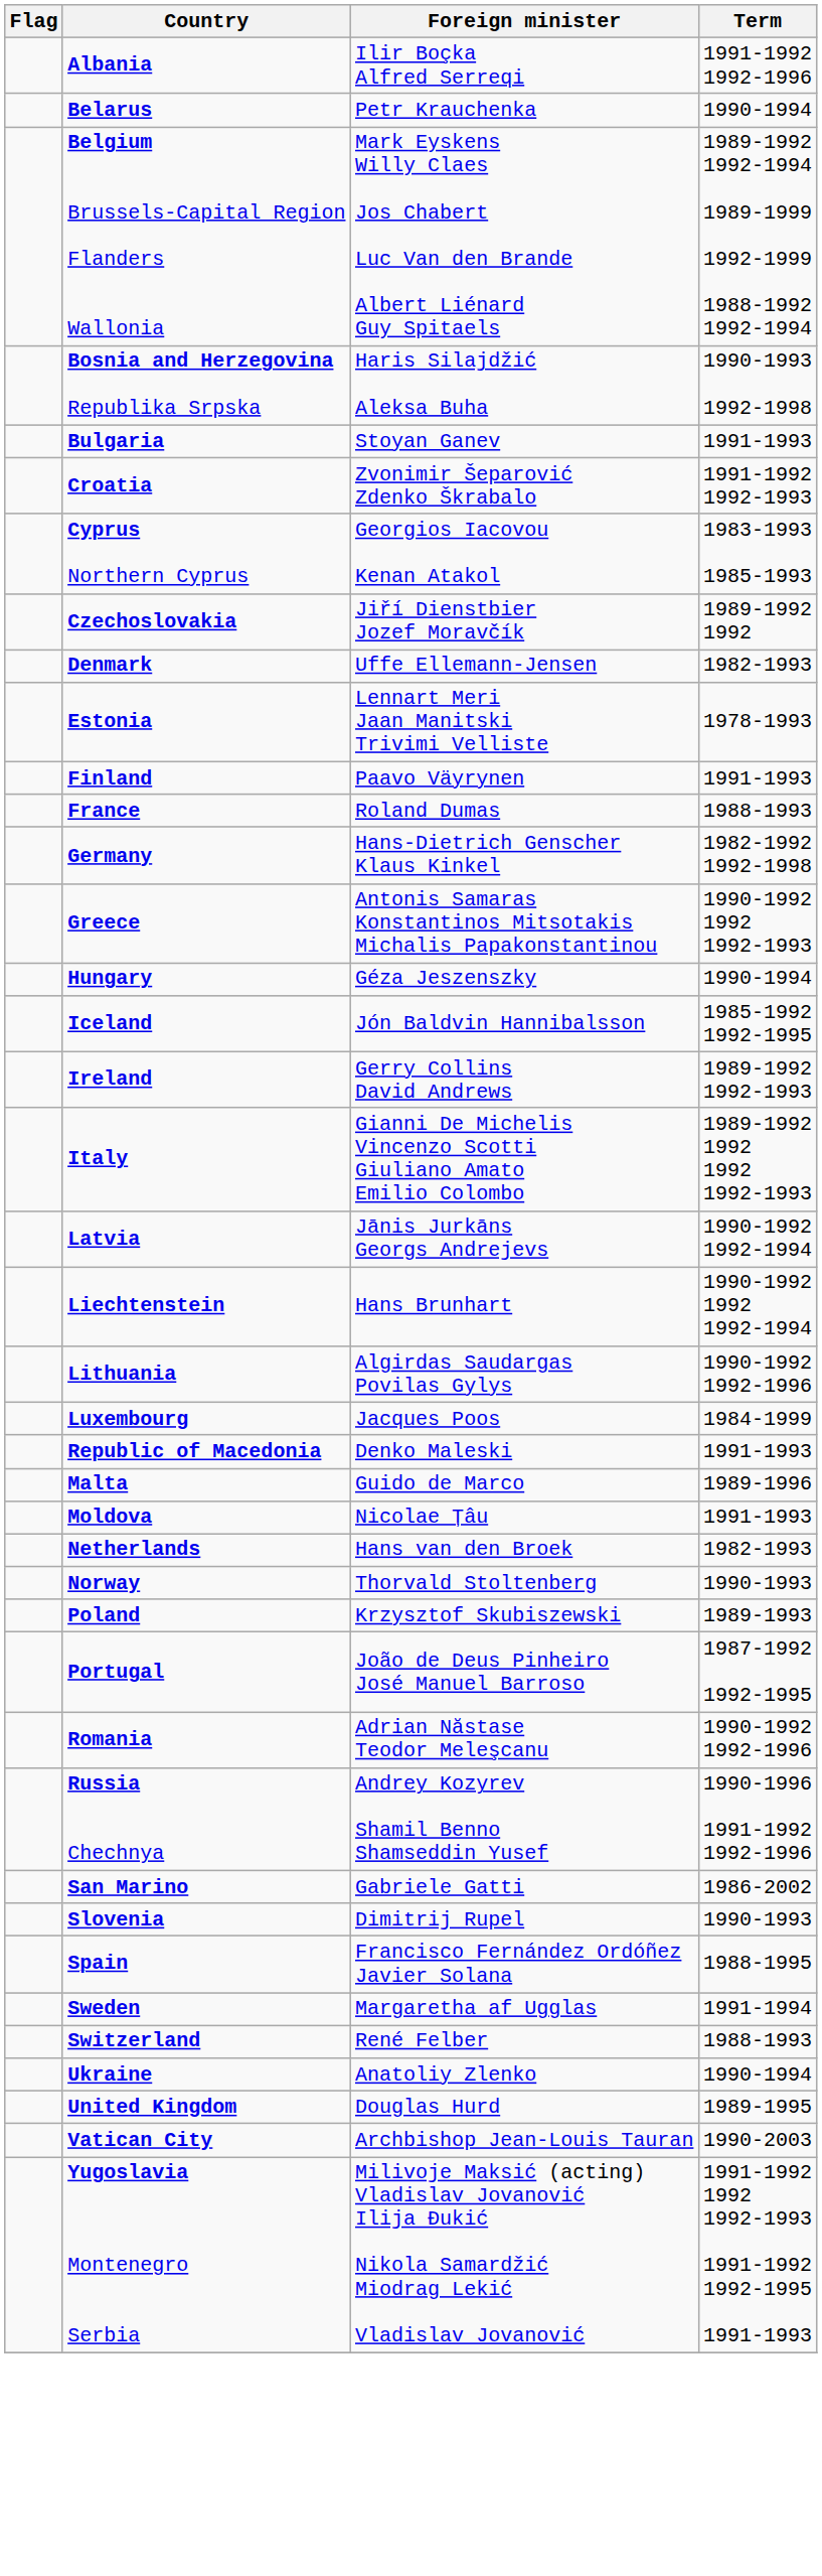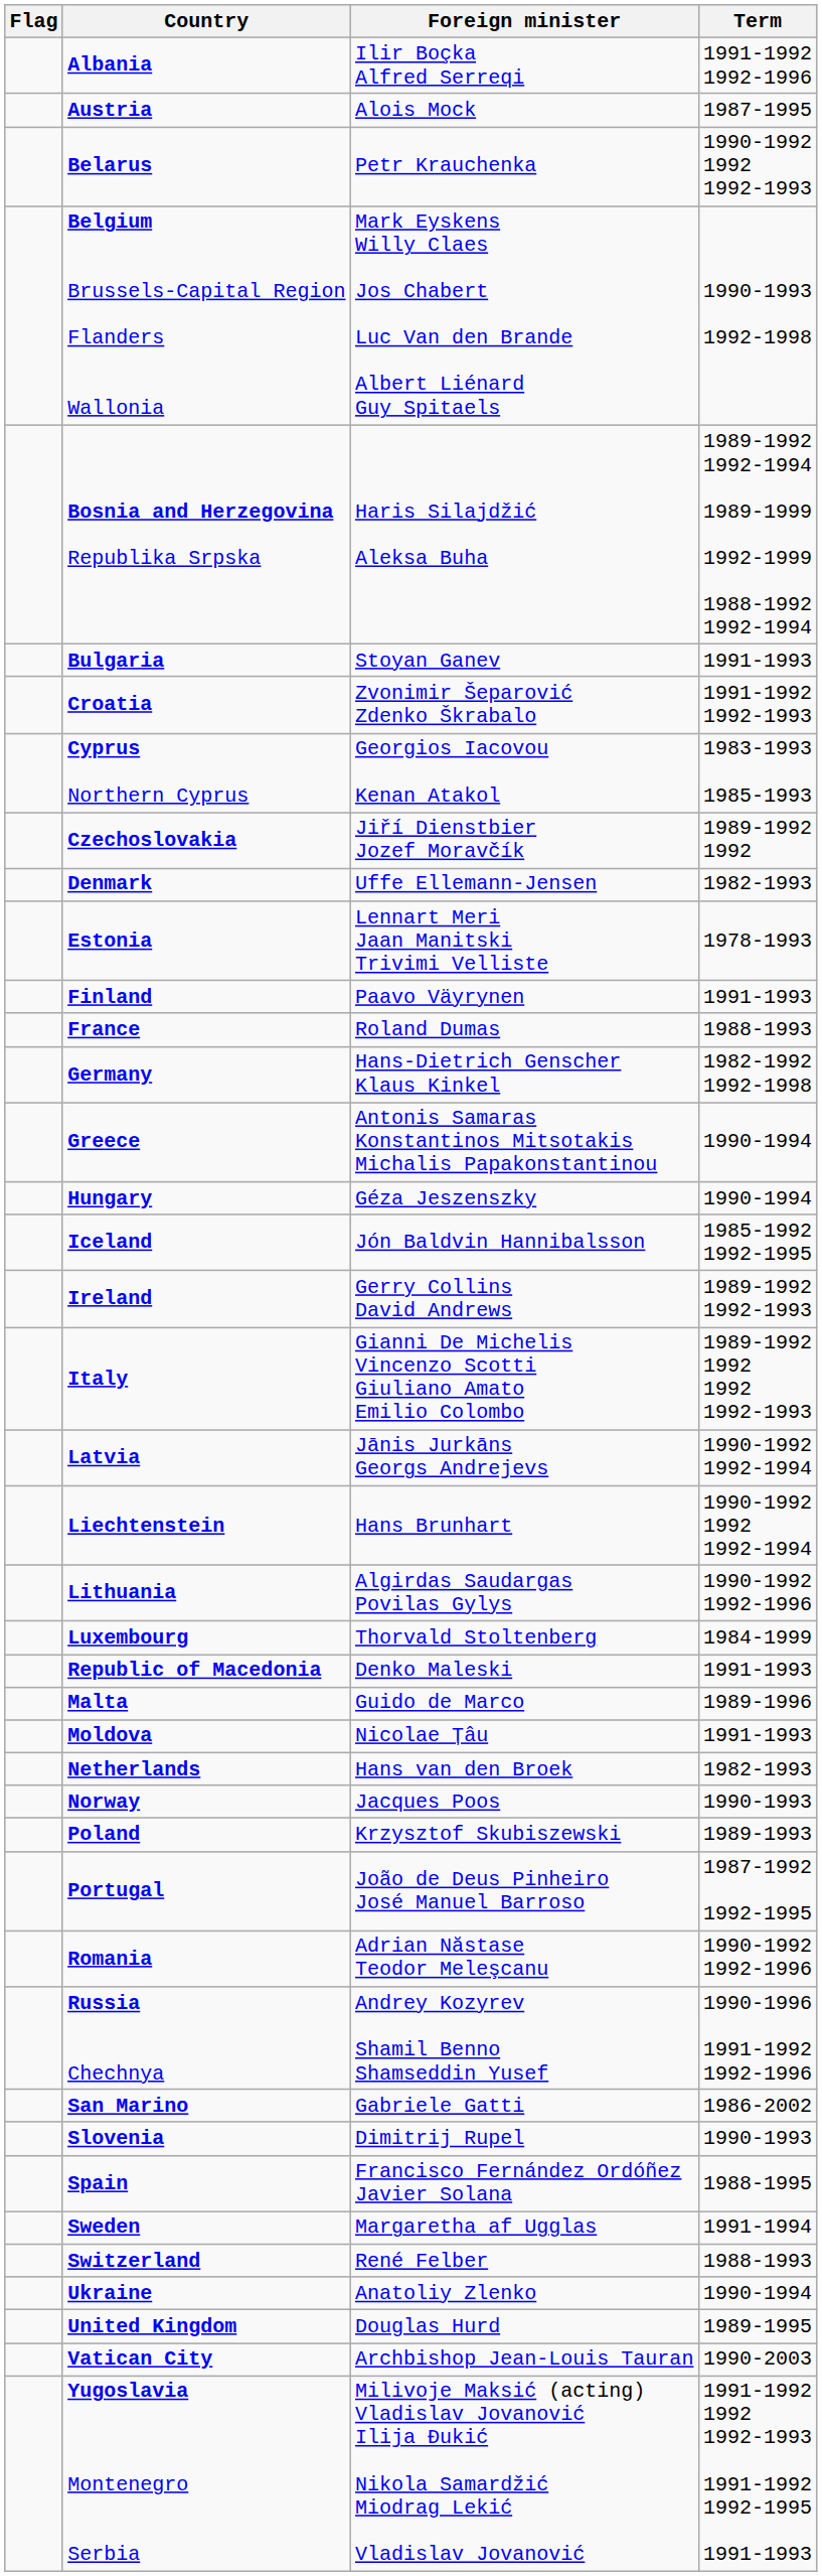+ row: Austria | Alois Mock | 1987-1995
Belarus | Term: 1990-1994 -> 1990-1992 1992 1992-1993
Belgium Brussels-Capital Region Flanders Wallonia | Term: 1989-1992 1992-1994 1989-1999 1992-1999 1988-1992 1992-1994 -> 1990-1993 1992-1998
Bosnia and Herzegovina Republika Srpska | Term: 1990-1993 1992-1998 -> 1989-1992 1992-1994 1989-1999 1992-1999 1988-1992 1992-1994
Greece | Term: 1990-1992 1992 1992-1993 -> 1990-1994
Luxembourg | Foreign minister: Jacques Poos -> Thorvald Stoltenberg
Norway | Foreign minister: Thorvald Stoltenberg -> Jacques Poos
